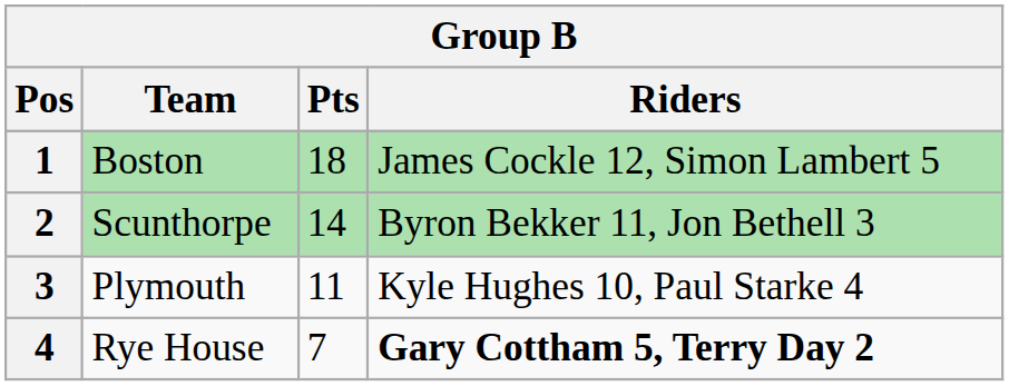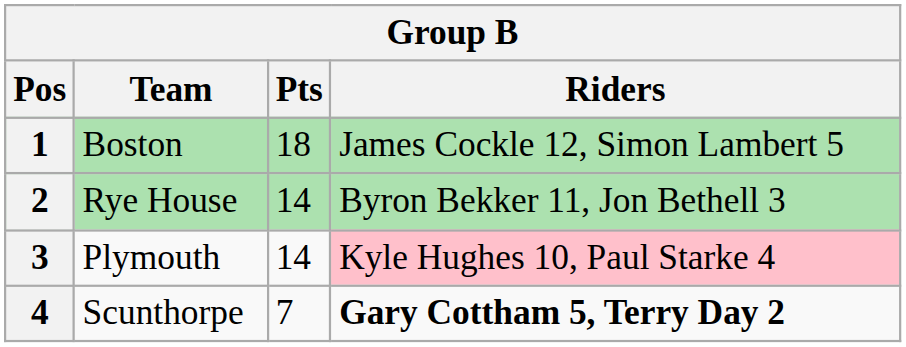2 | Team: Scunthorpe -> Rye House
3 | Pts: 11 -> 14
3 | Riders: no background -> pink background
4 | Team: Rye House -> Scunthorpe
